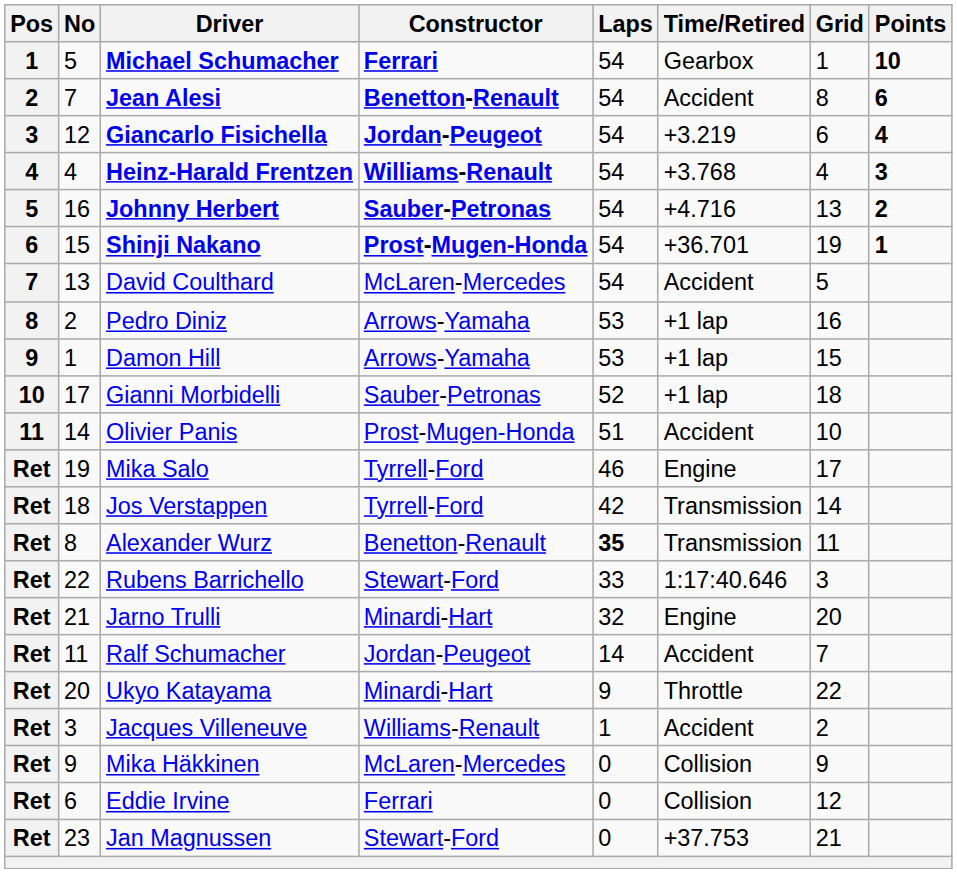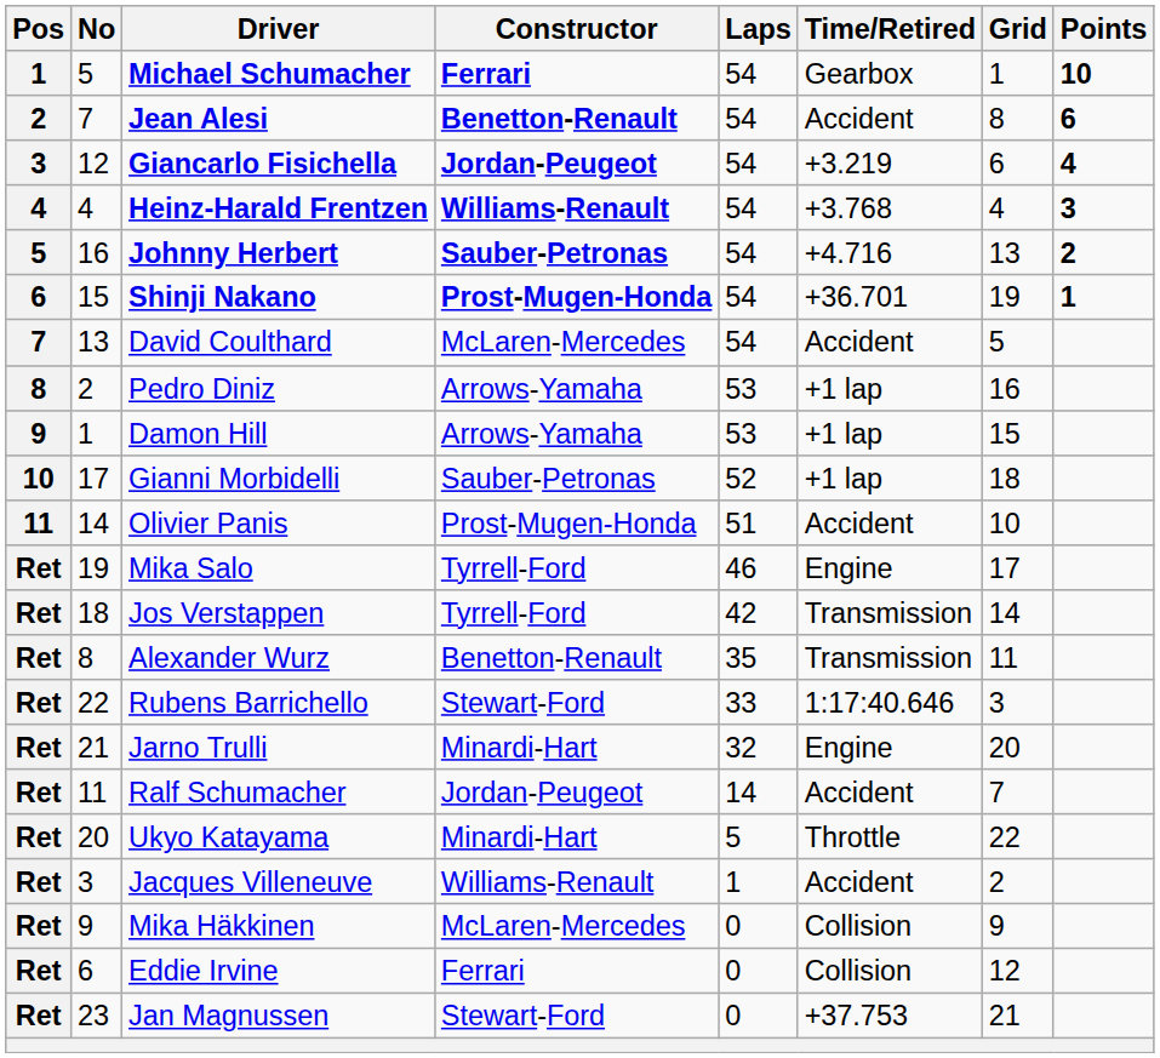Alexander Wurz | Laps: bold -> normal
Ukyo Katayama | Laps: 9 -> 5
